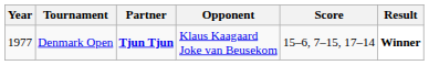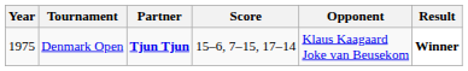columns swapped: Opponent <-> Score
Denmark Open | Year: 1977 -> 1975
